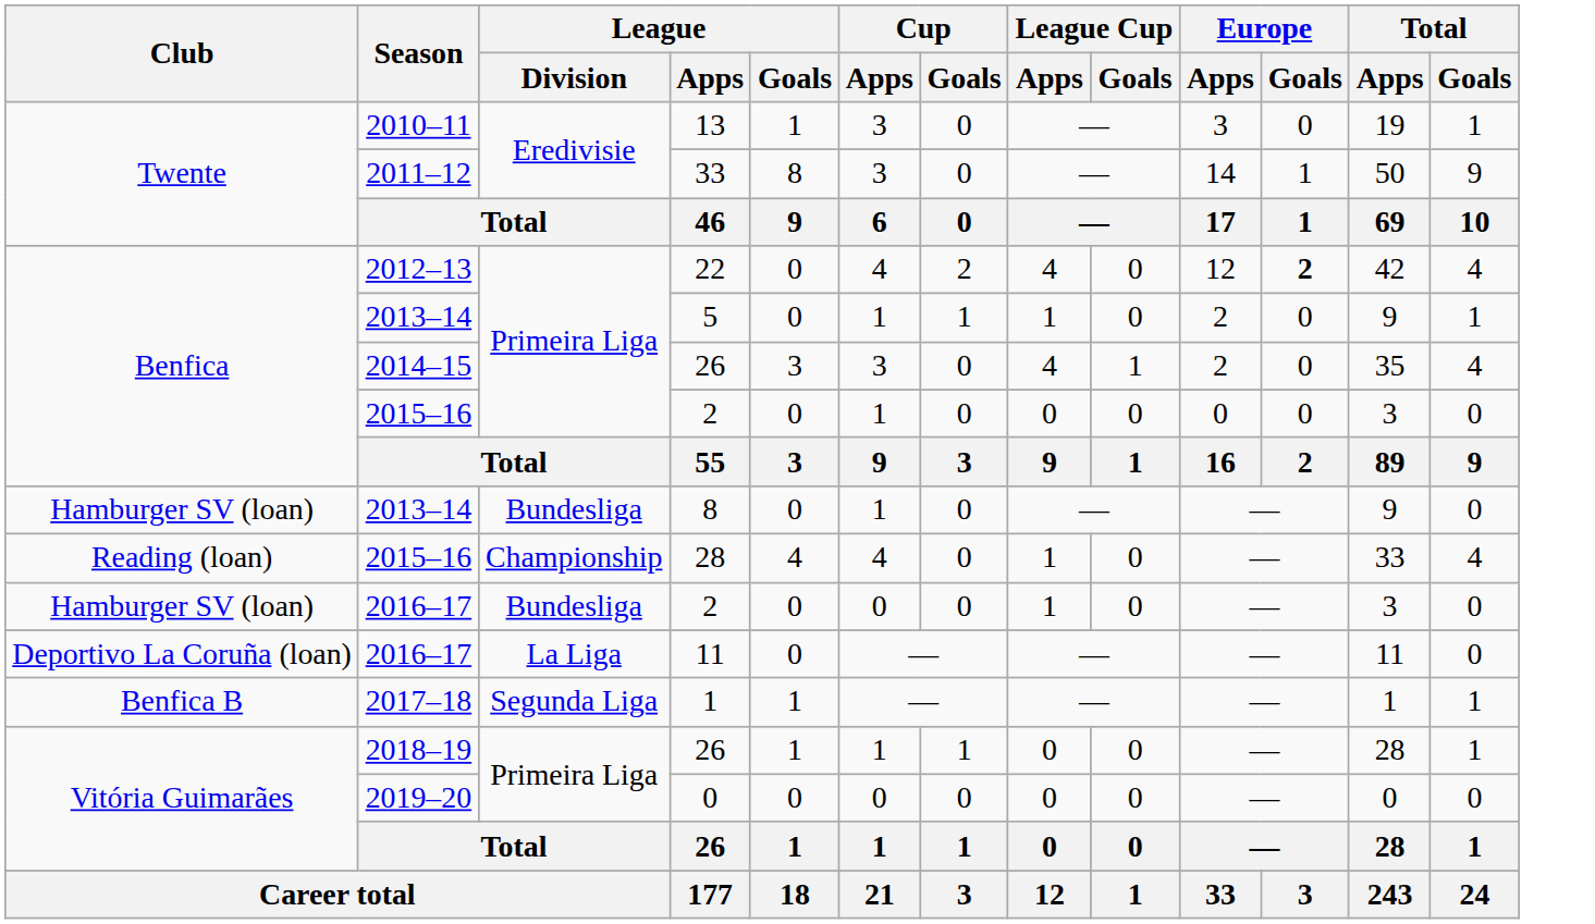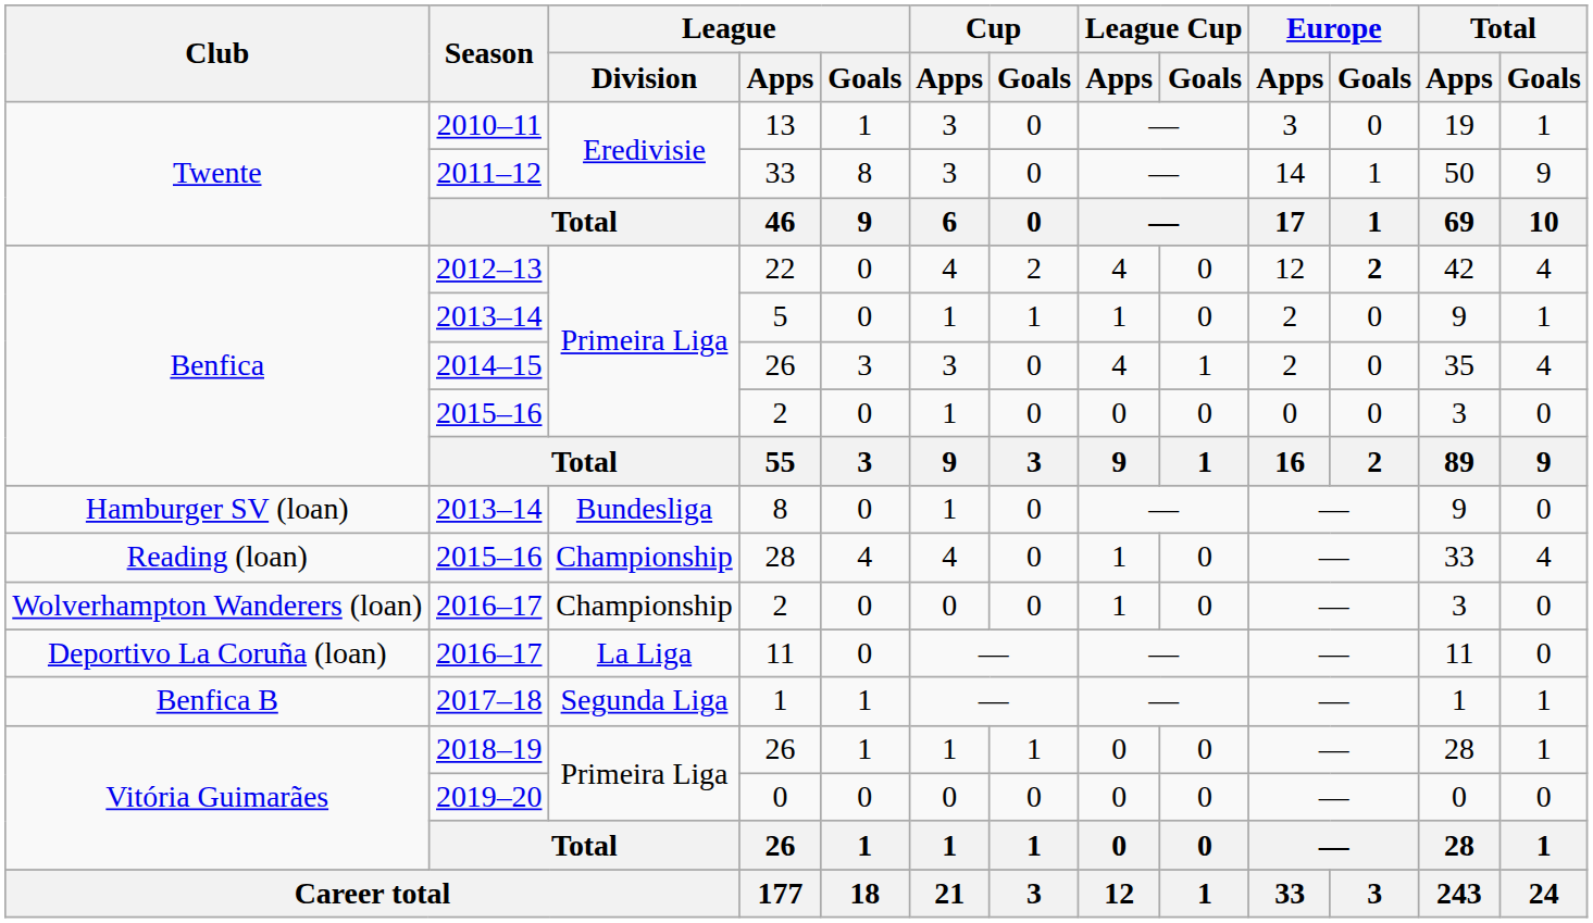2016–17 / 2 | Club: Hamburger SV (loan) -> Wolverhampton Wanderers (loan)
2016–17 / 2 | League / Division: Bundesliga -> Championship
